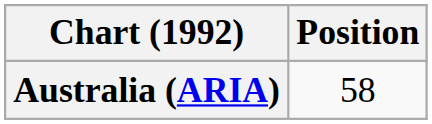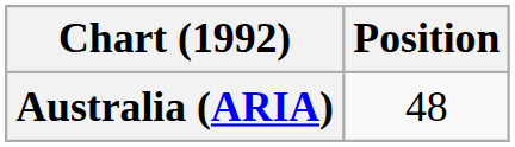Australia (ARIA) | Position: 58 -> 48
